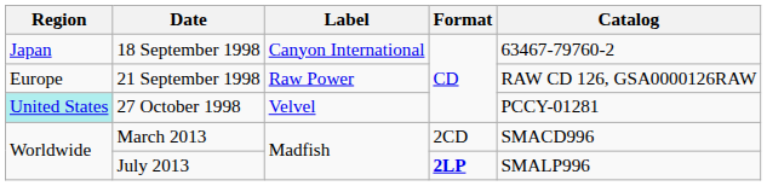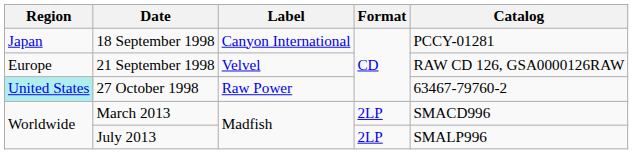18 September 1998 | Catalog: 63467-79760-2 -> PCCY-01281
21 September 1998 | Label: Raw Power -> Velvel
27 October 1998 | Label: Velvel -> Raw Power
27 October 1998 | Catalog: PCCY-01281 -> 63467-79760-2
March 2013 | Format: 2CD -> 2LP
July 2013 | Format: bold -> normal
